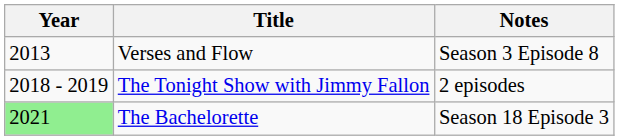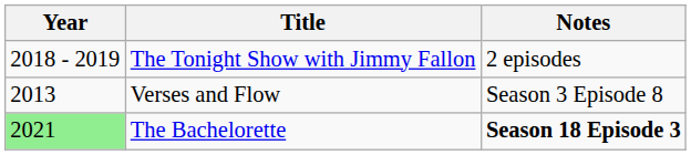rows swapped: Verses and Flow <-> The Tonight Show with Jimmy Fallon
The Bachelorette | Notes: normal -> bold
